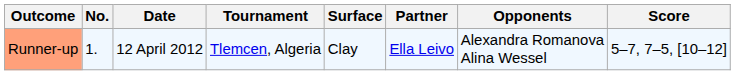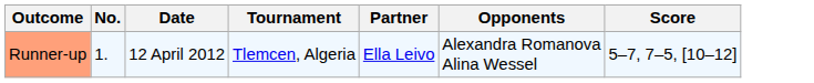- column: Surface | Clay
